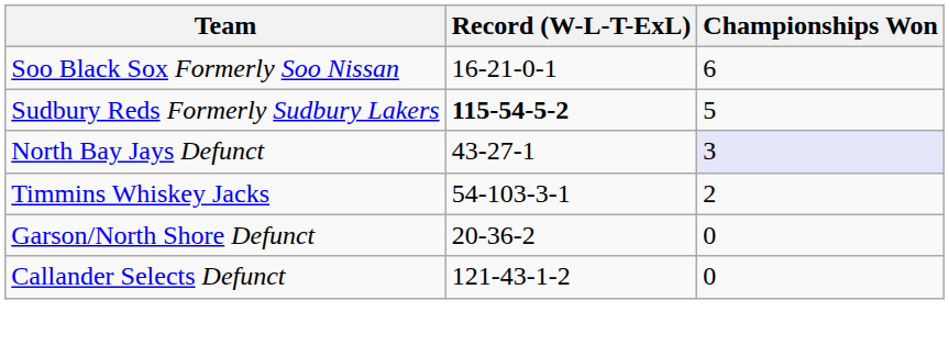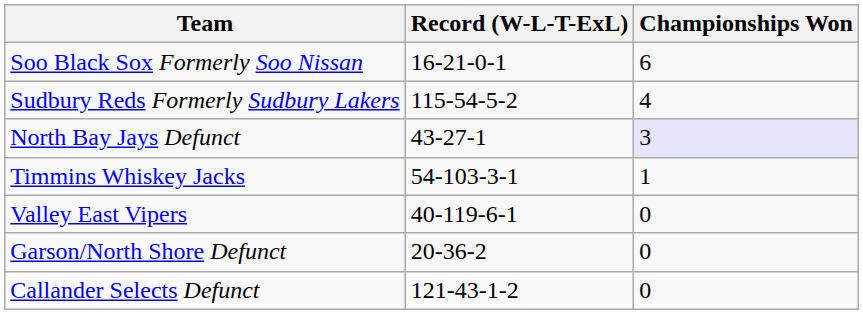Sudbury Reds Formerly Sudbury Lakers | Record (W-L-T-ExL): bold -> normal
Sudbury Reds Formerly Sudbury Lakers | Championships Won: 5 -> 4
Timmins Whiskey Jacks | Championships Won: 2 -> 1
+ row: Valley East Vipers | 40-119-6-1 | 0
